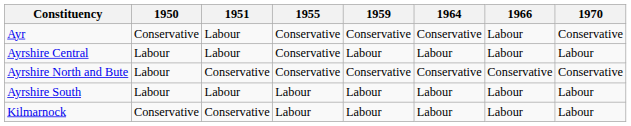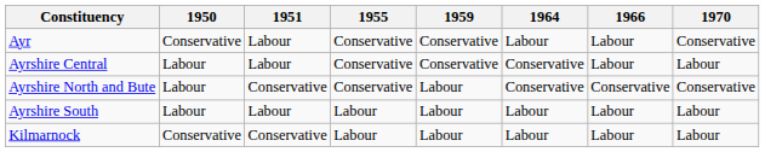Ayr | 1964: Conservative -> Labour
Ayrshire Central | 1959: Labour -> Conservative
Ayrshire Central | 1964: Labour -> Conservative
Ayrshire North and Bute | 1959: Conservative -> Labour
